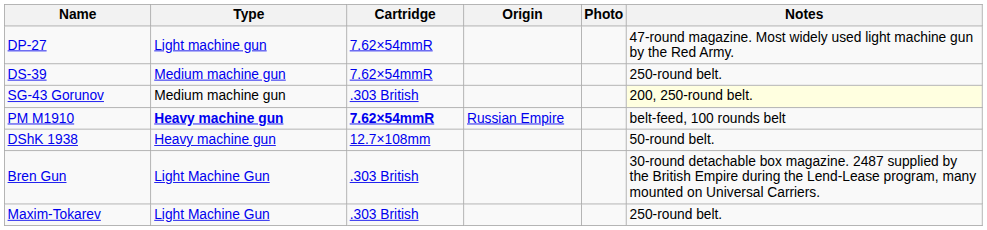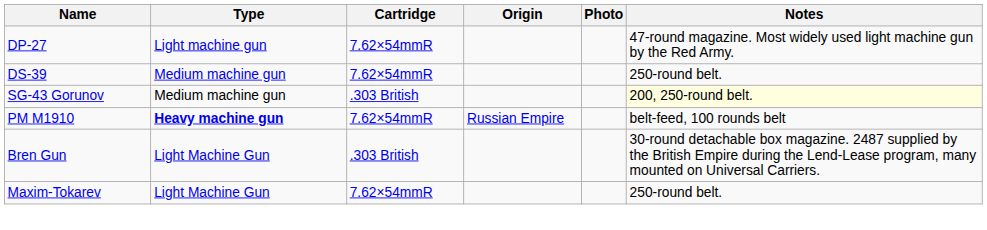PM M1910 | Cartridge: bold -> normal
- row: DShK 1938 | Heavy machine gun | 12.7×108mm | 50-round belt.
Maxim-Tokarev | Cartridge: .303 British -> 7.62×54mmR
